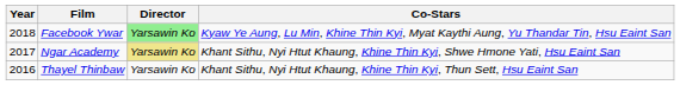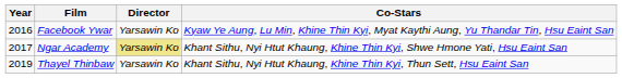Facebook Ywar | Year: 2018 -> 2016
Facebook Ywar | Director: lightgreen background -> no background
Thayel Thinbaw | Year: 2016 -> 2019
